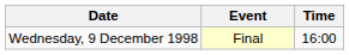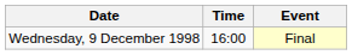columns swapped: Time <-> Event
